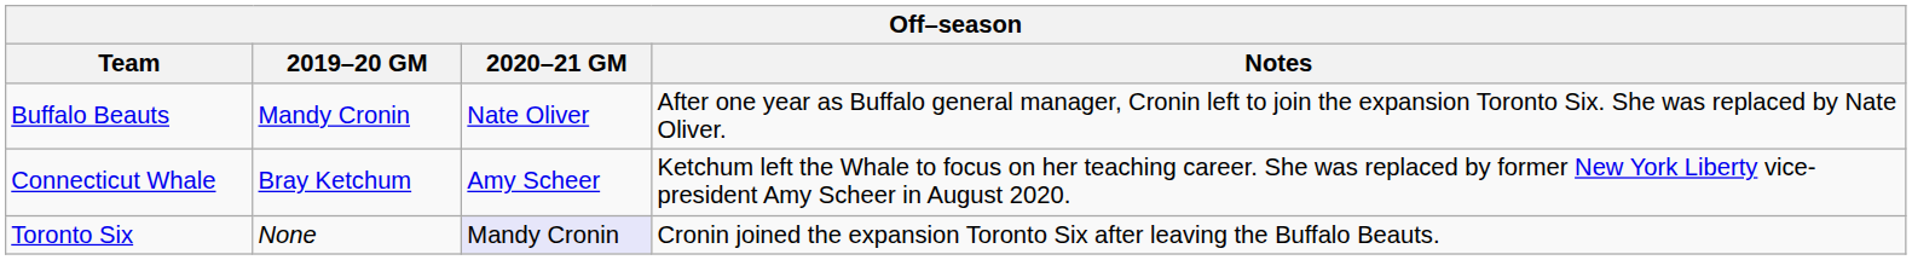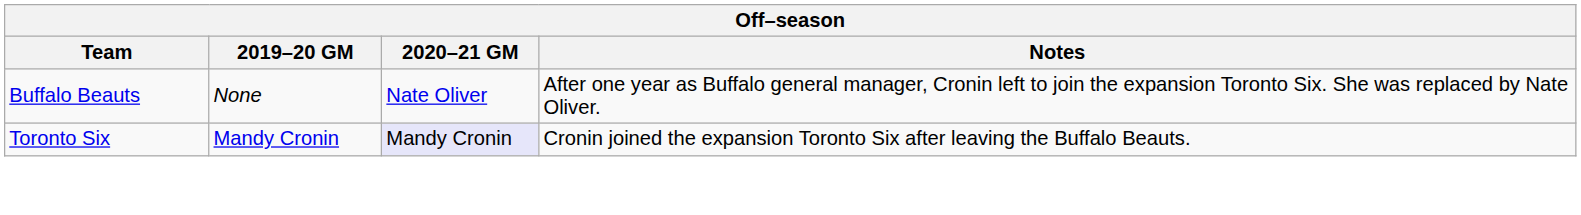Buffalo Beauts | 2019–20 GM: Mandy Cronin -> None
- row: Connecticut Whale | Bray Ketchum | Amy Scheer | Ketchum left the Whale to focus on her teaching career. She was replaced by former New York Liberty vice-president Amy Scheer in August 2020.
Toronto Six | 2019–20 GM: None -> Mandy Cronin
